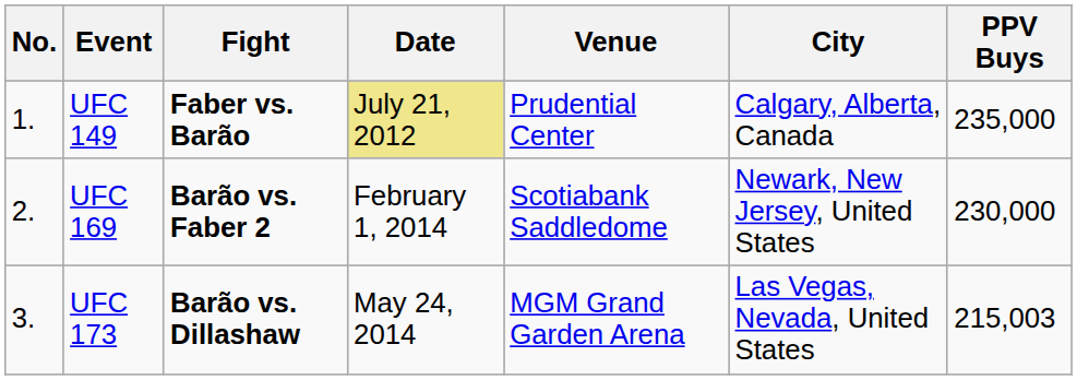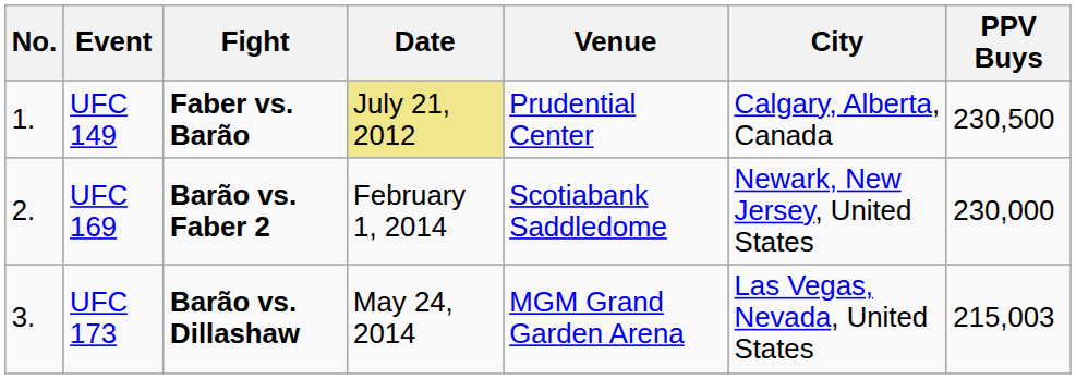UFC 149 | PPV Buys: 235,000 -> 230,500
